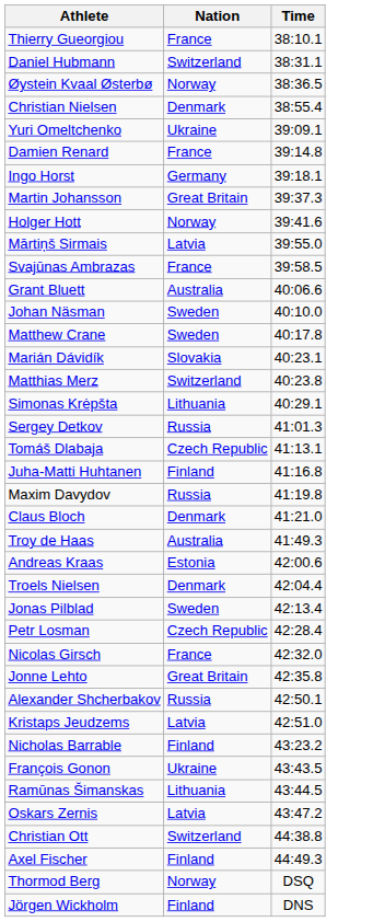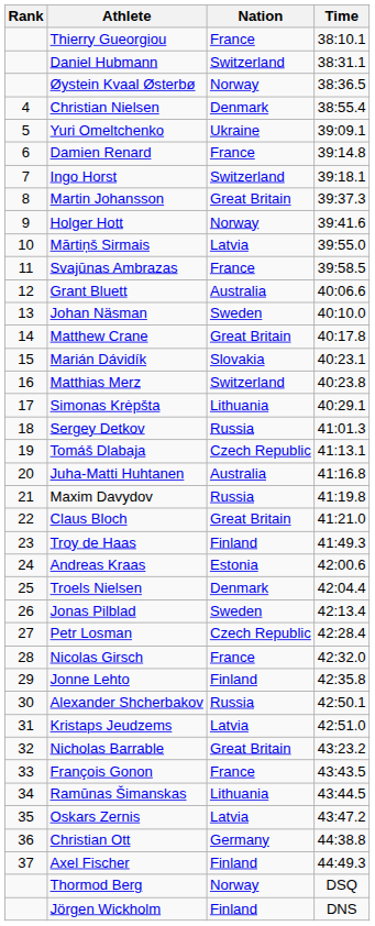+ column: Rank | 4 | 5 | 6 | 7 | 8 | 9 | 10 | 11 | 12 | 13 | 14 | 15 | 16 | 17 | 18 | 19 | 20 | 21 | 22 | 23 | 24 | 25 | 26 | 27 | 28 | 29 | 30 | 31 | 32 | 33 | 34 | 35 | 36 | 37
Ingo Horst | Nation: Germany -> Switzerland
Matthew Crane | Nation: Sweden -> Great Britain
Juha-Matti Huhtanen | Nation: Finland -> Australia
Claus Bloch | Nation: Denmark -> Great Britain
Troy de Haas | Nation: Australia -> Finland
Jonne Lehto | Nation: Great Britain -> Finland
Nicholas Barrable | Nation: Finland -> Great Britain
François Gonon | Nation: Ukraine -> France
Christian Ott | Nation: Switzerland -> Germany
